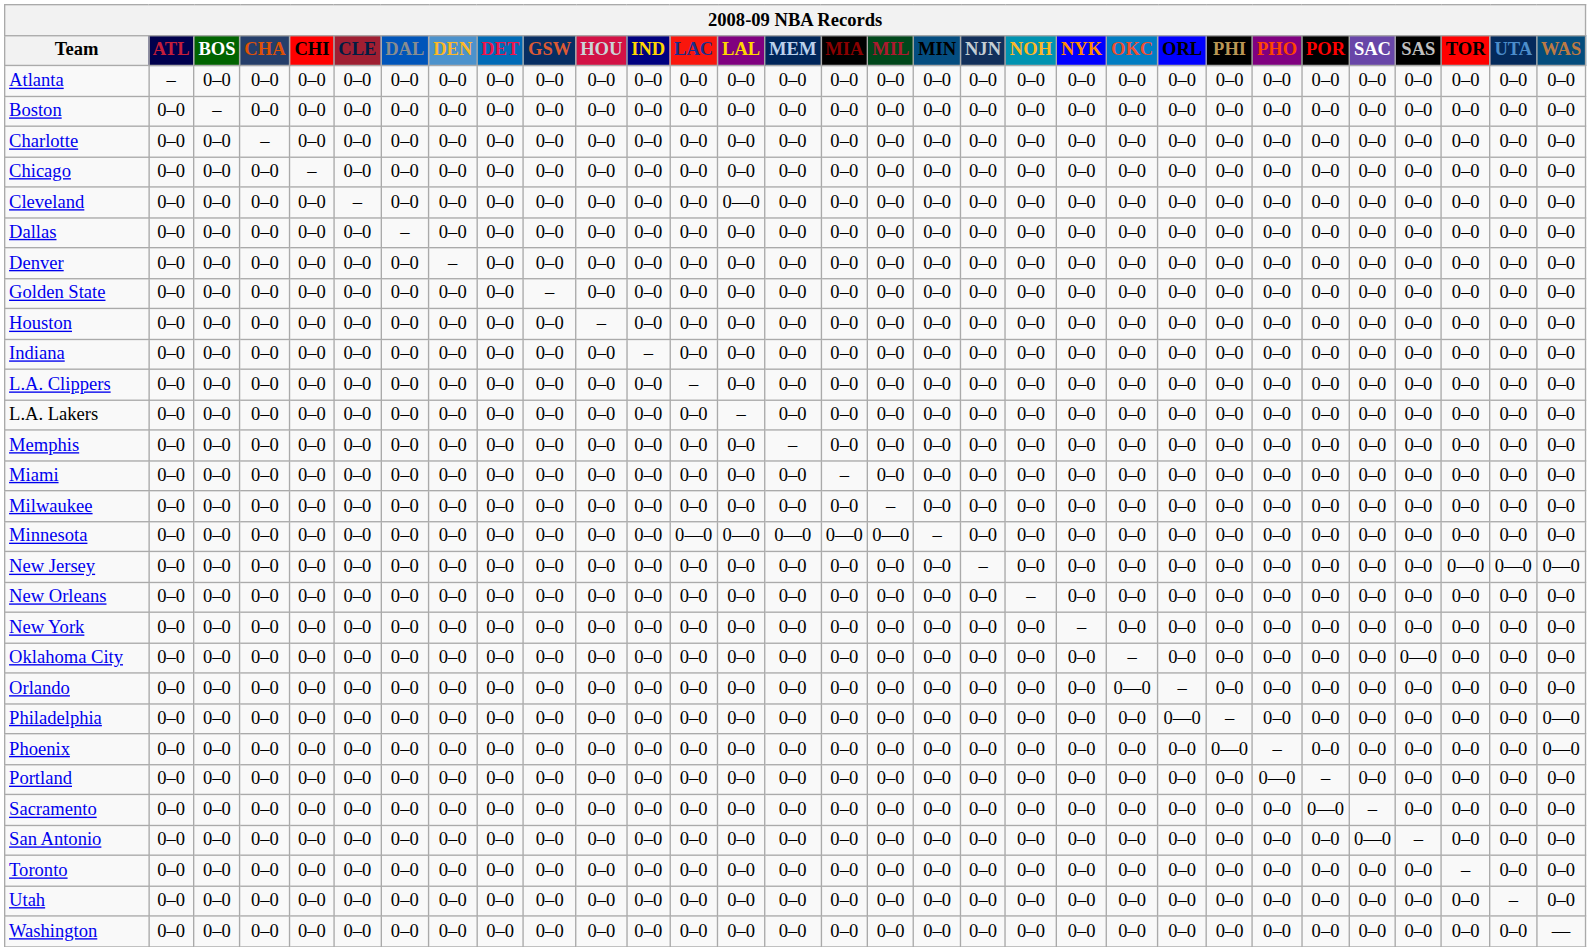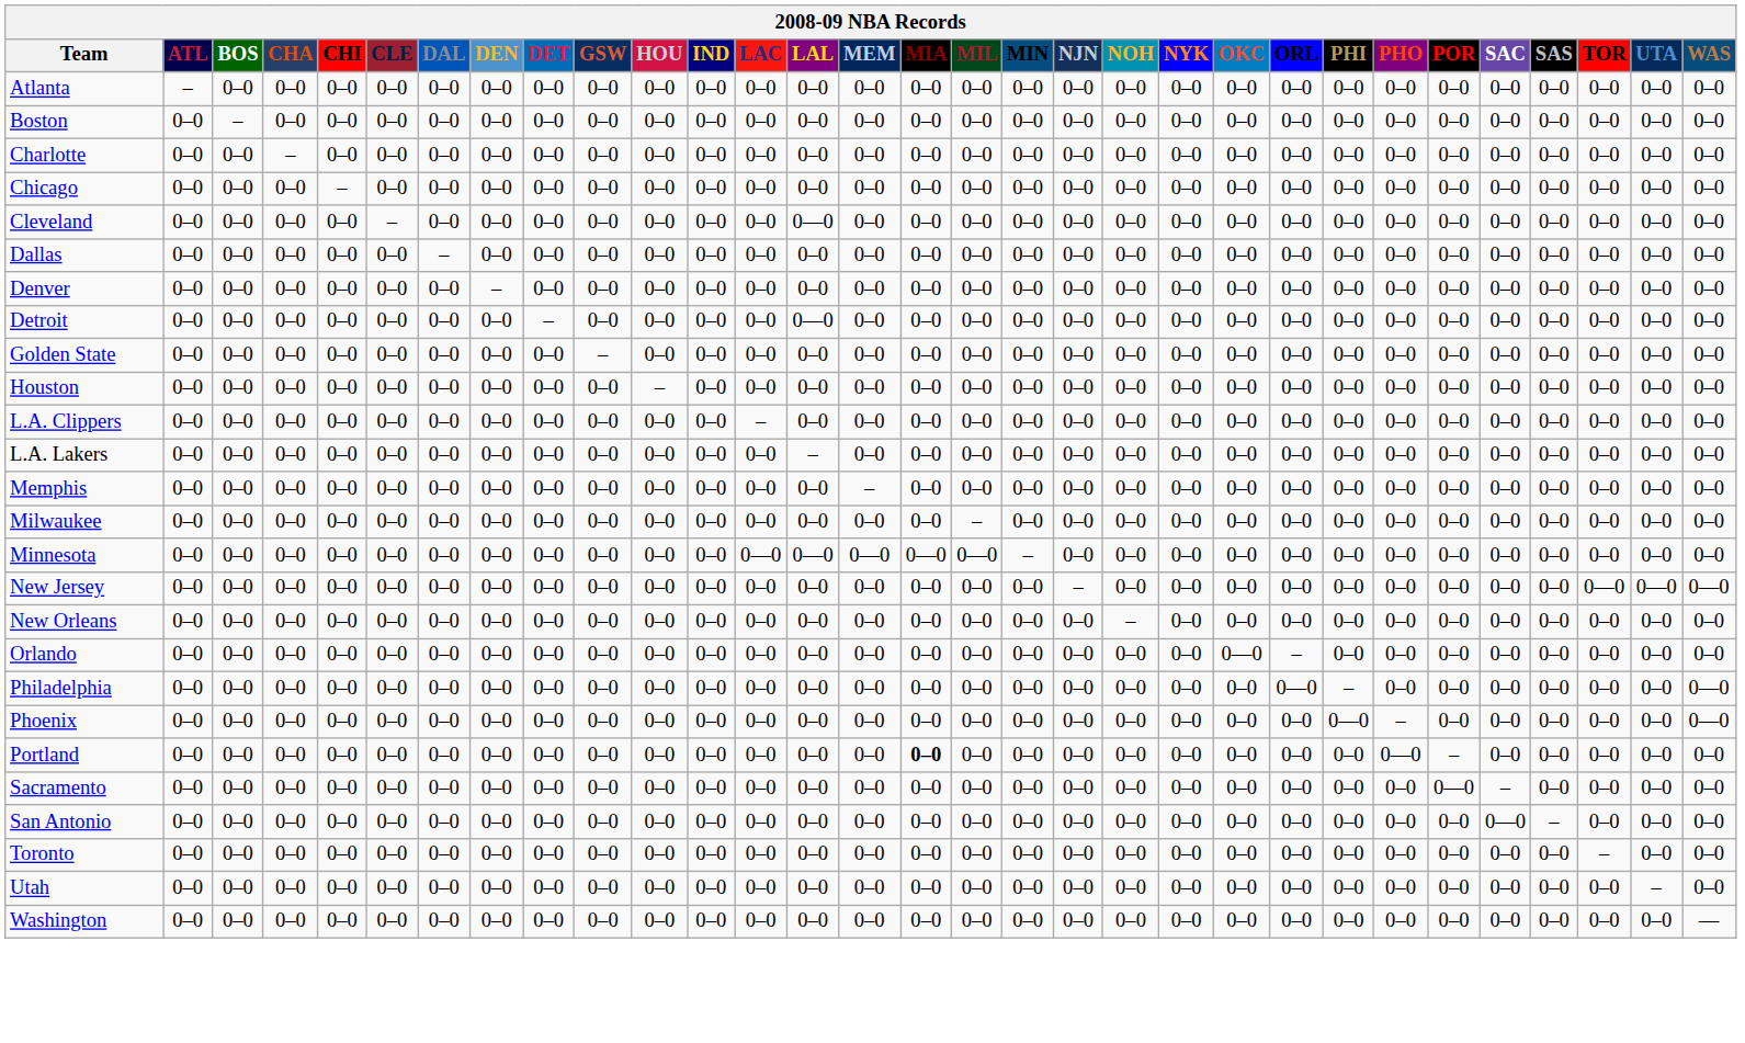+ row: Detroit | 0–0 | 0–0 | 0–0 | 0–0 | 0–0 | 0–0 | 0–0 | – | 0–0 | 0–0 | 0–0 | 0–0 | 0—0 | 0–0 | 0–0 | 0–0 | 0–0 | 0–0 | 0–0 | 0–0 | 0–0 | 0–0 | 0–0 | 0–0 | 0–0 | 0–0 | 0–0 | 0–0 | 0–0 | 0–0
- row: Indiana | 0–0 | 0–0 | 0–0 | 0–0 | 0–0 | 0–0 | 0–0 | 0–0 | 0–0 | 0–0 | – | 0–0 | 0–0 | 0–0 | 0–0 | 0–0 | 0–0 | 0–0 | 0–0 | 0–0 | 0–0 | 0–0 | 0–0 | 0–0 | 0–0 | 0–0 | 0–0 | 0–0 | 0–0 | 0–0
- row: Miami | 0–0 | 0–0 | 0–0 | 0–0 | 0–0 | 0–0 | 0–0 | 0–0 | 0–0 | 0–0 | 0–0 | 0–0 | 0–0 | 0–0 | – | 0–0 | 0–0 | 0–0 | 0–0 | 0–0 | 0–0 | 0–0 | 0–0 | 0–0 | 0–0 | 0–0 | 0–0 | 0–0 | 0–0 | 0–0
- row: New York | 0–0 | 0–0 | 0–0 | 0–0 | 0–0 | 0–0 | 0–0 | 0–0 | 0–0 | 0–0 | 0–0 | 0–0 | 0–0 | 0–0 | 0–0 | 0–0 | 0–0 | 0–0 | 0–0 | – | 0–0 | 0–0 | 0–0 | 0–0 | 0–0 | 0–0 | 0–0 | 0–0 | 0–0 | 0–0
- row: Oklahoma City | 0–0 | 0–0 | 0–0 | 0–0 | 0–0 | 0–0 | 0–0 | 0–0 | 0–0 | 0–0 | 0–0 | 0–0 | 0–0 | 0–0 | 0–0 | 0–0 | 0–0 | 0–0 | 0–0 | 0–0 | – | 0–0 | 0–0 | 0–0 | 0–0 | 0–0 | 0—0 | 0–0 | 0–0 | 0–0
Portland | MIA: normal -> bold
